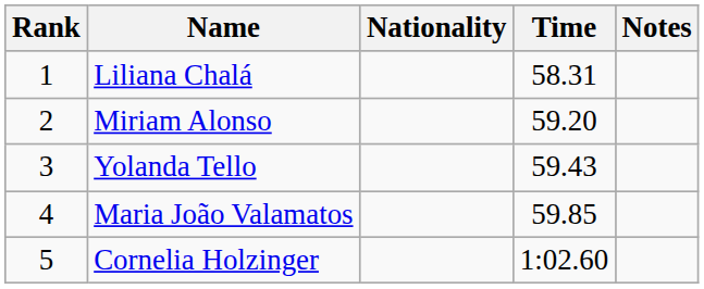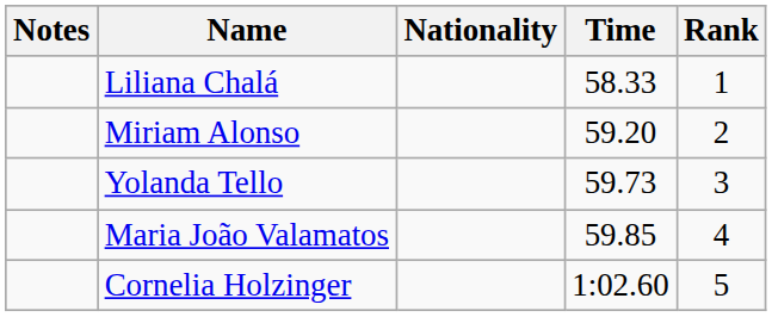columns swapped: Rank <-> Notes
Liliana Chalá | Time: 58.31 -> 58.33
Yolanda Tello | Time: 59.43 -> 59.73
